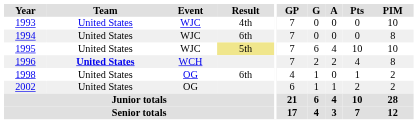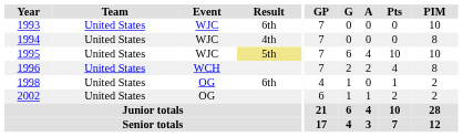1993 | Result: 4th -> 6th
1994 | Result: 6th -> 4th
1996 | Team: bold -> normal
